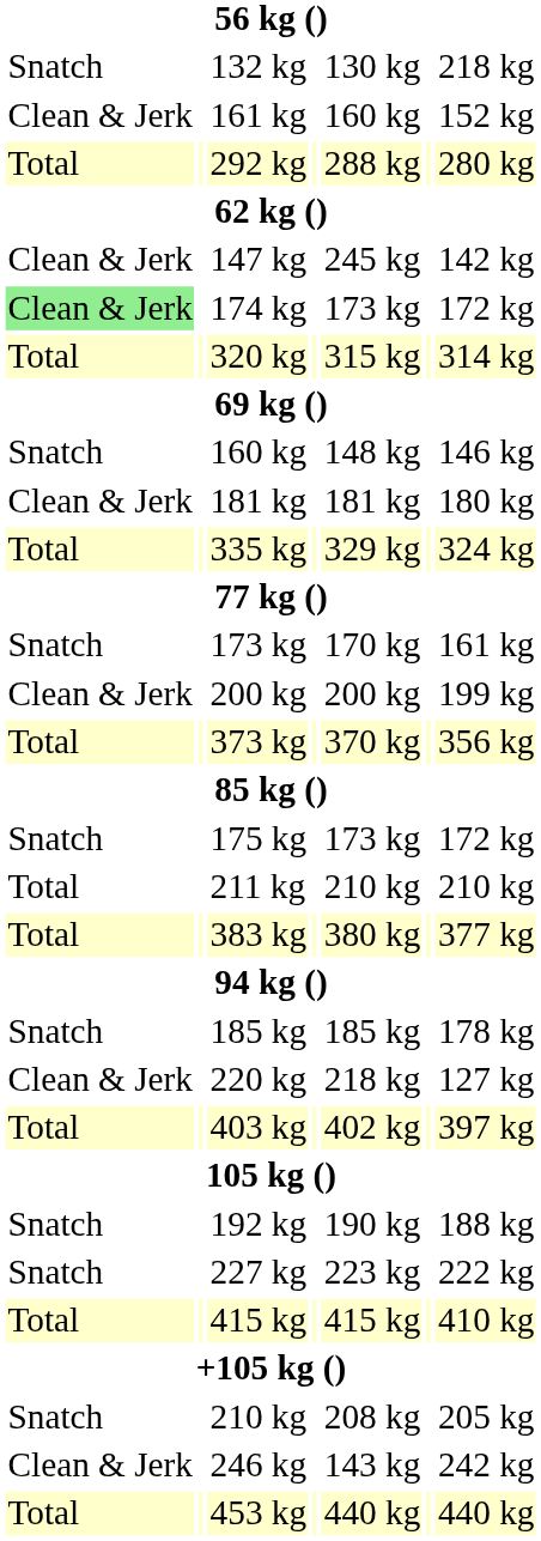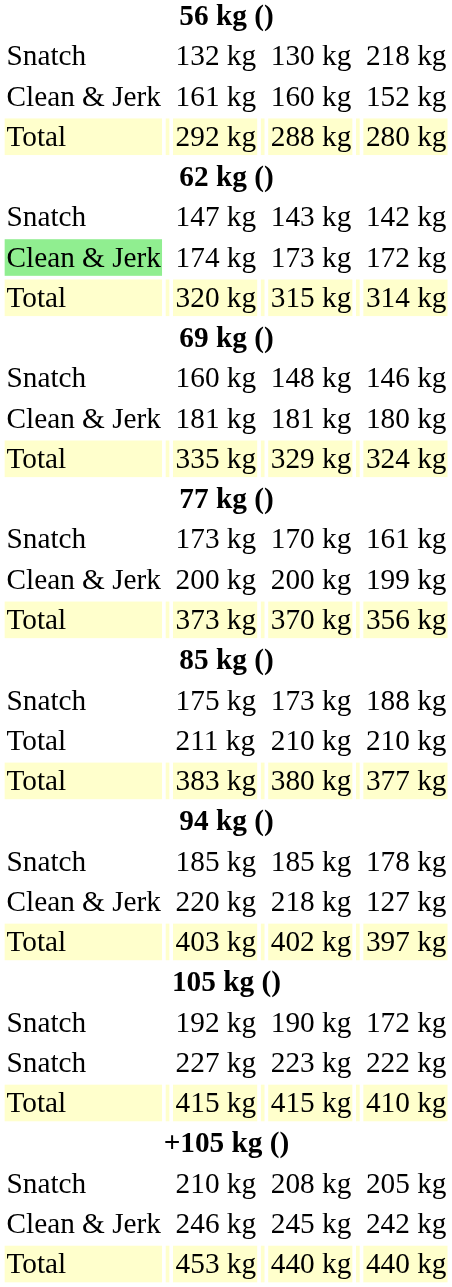147 kg | column 1: Clean & Jerk -> Snatch
147 kg | column 5: 245 kg -> 143 kg
175 kg | column 7: 172 kg -> 188 kg
192 kg | column 7: 188 kg -> 172 kg
246 kg | column 5: 143 kg -> 245 kg
